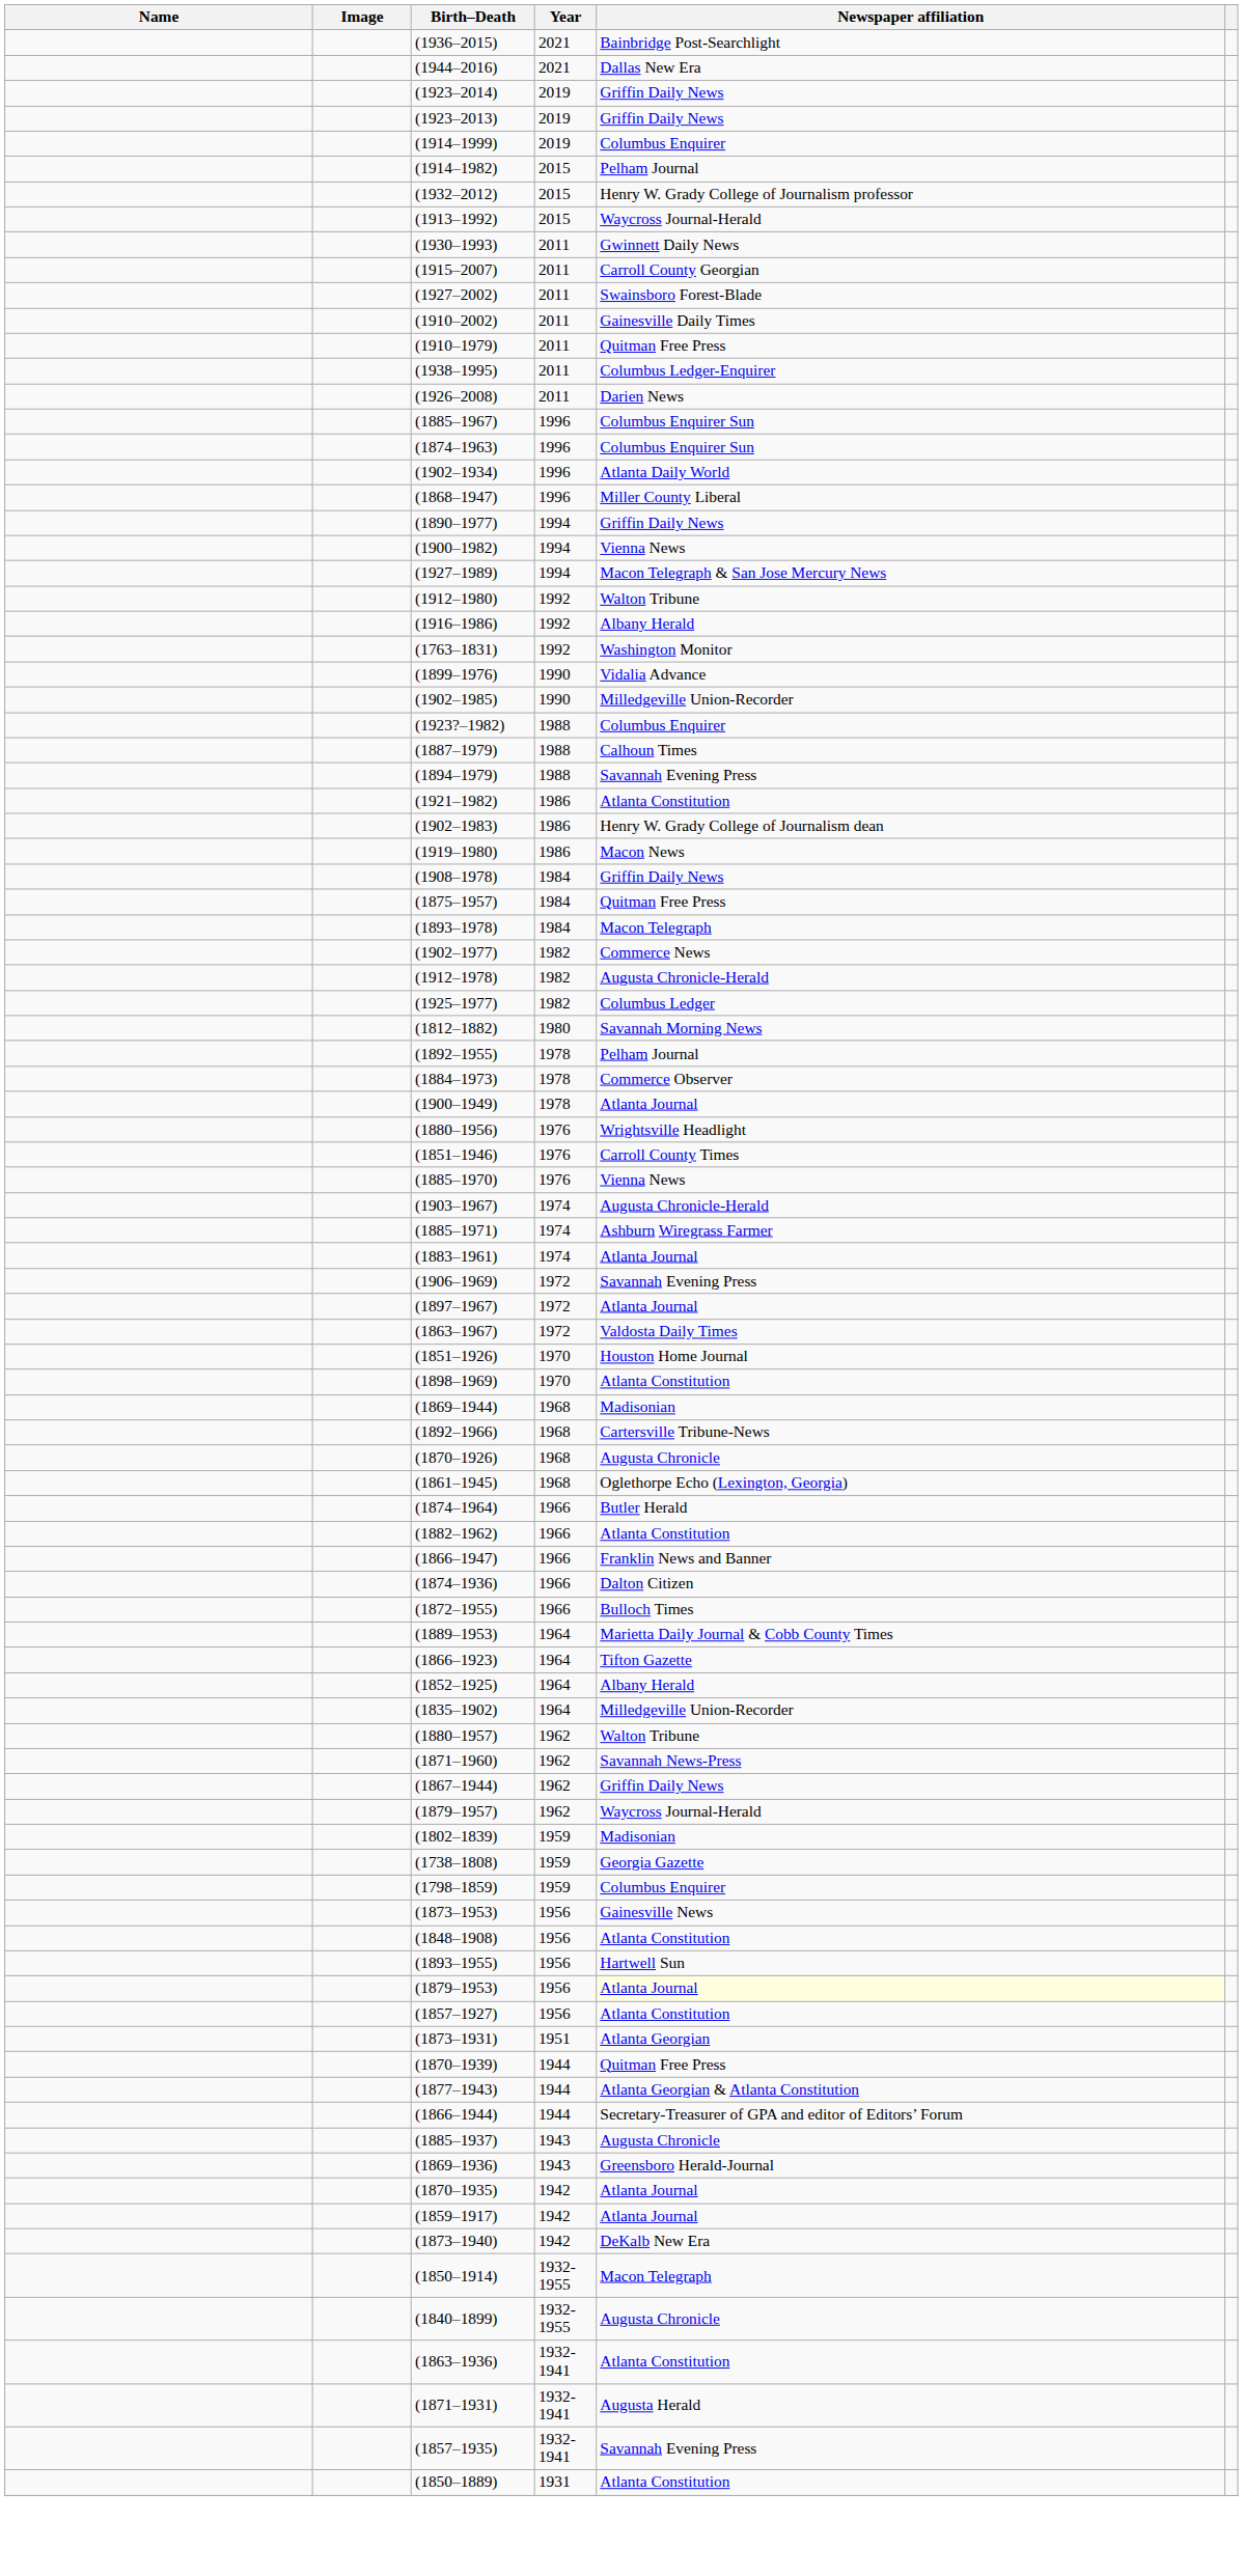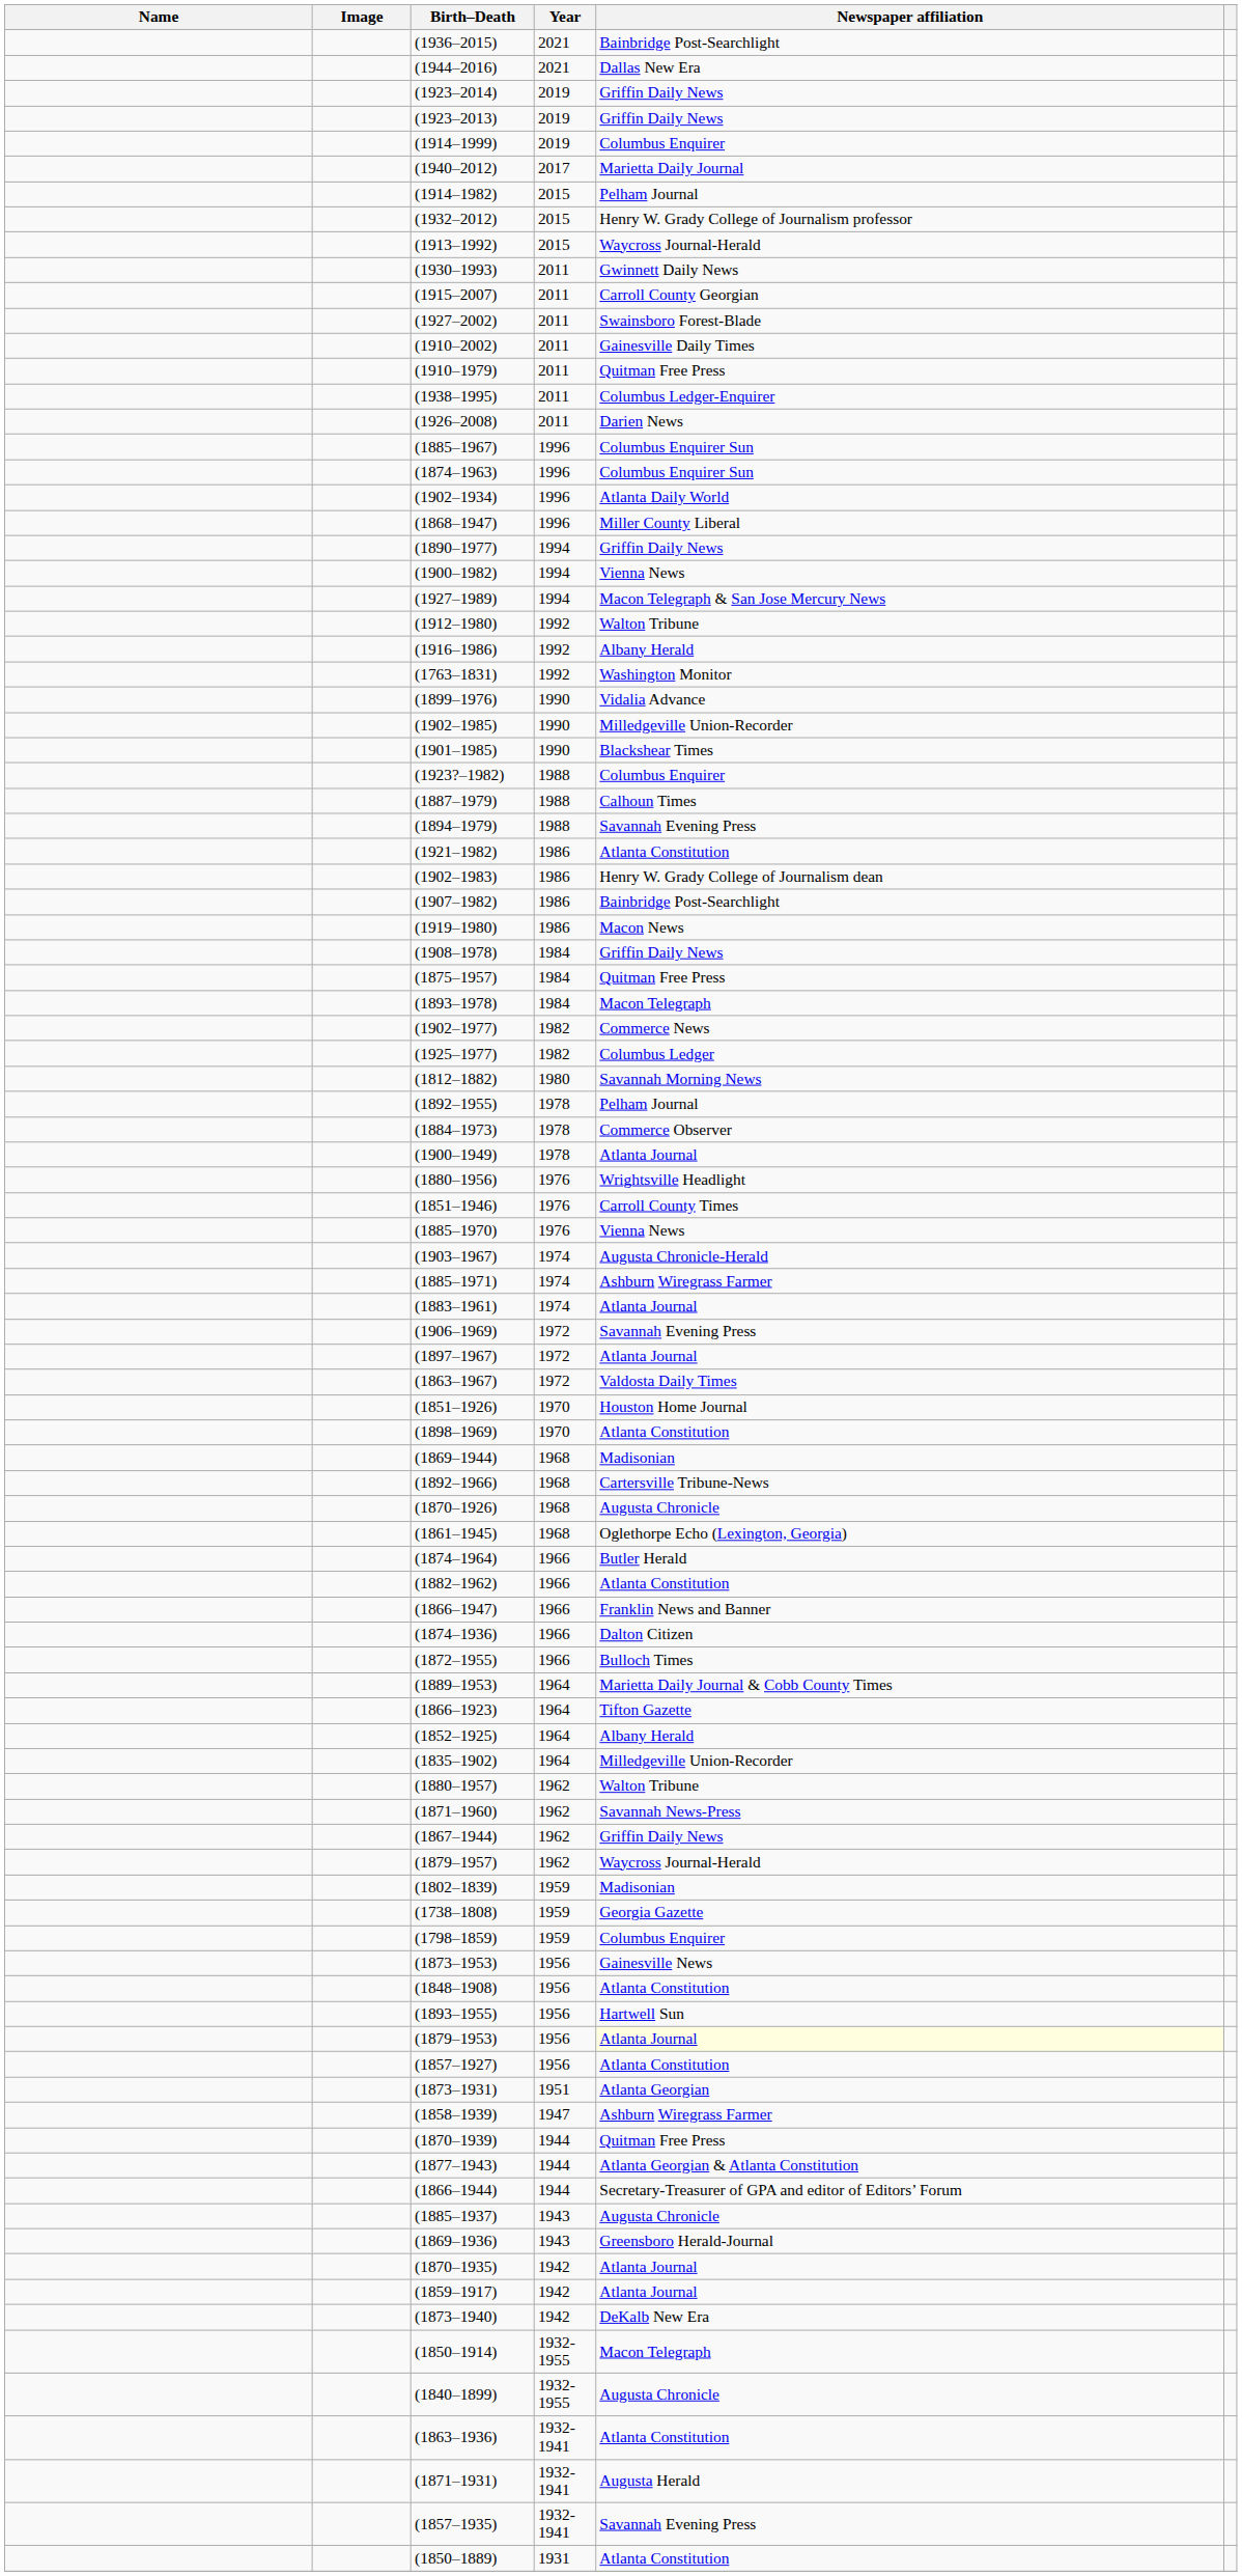+ row: (1940–2012) | 2017 | Marietta Daily Journal
+ row: (1901–1985) | 1990 | Blackshear Times
+ row: (1907–1982) | 1986 | Bainbridge Post-Searchlight
- row: (1912–1978) | 1982 | Augusta Chronicle-Herald
+ row: (1858–1939) | 1947 | Ashburn Wiregrass Farmer
